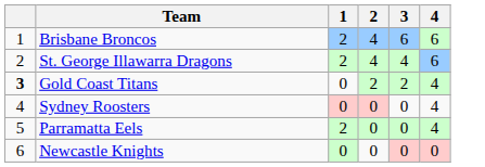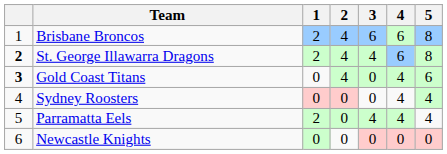+ column: 5 | 8 | 8 | 6 | 4 | 4 | 0
St. George Illawarra Dragons | column 1: normal -> bold
Gold Coast Titans | 2: 2 -> 4
Gold Coast Titans | 3: 2 -> 0
Parramatta Eels | 3: 0 -> 4
